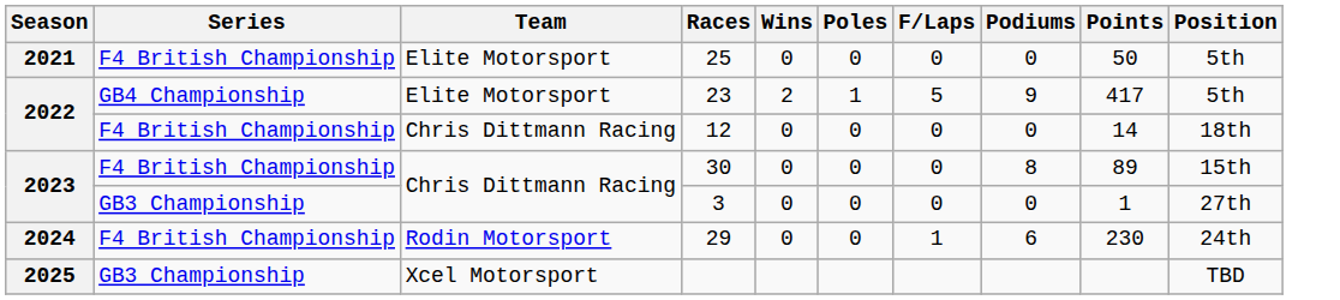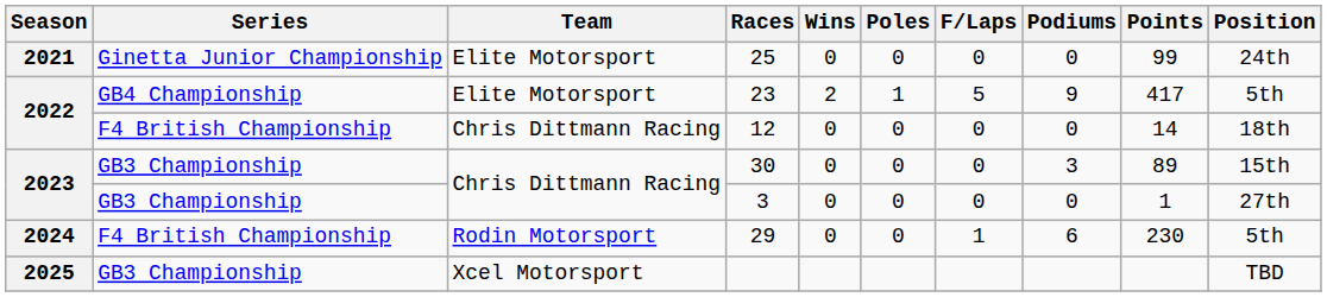25 | Series: F4 British Championship -> Ginetta Junior Championship
25 | Points: 50 -> 99
25 | Position: 5th -> 24th
30 | Series: F4 British Championship -> GB3 Championship
30 | Podiums: 8 -> 3
29 | Position: 24th -> 5th
